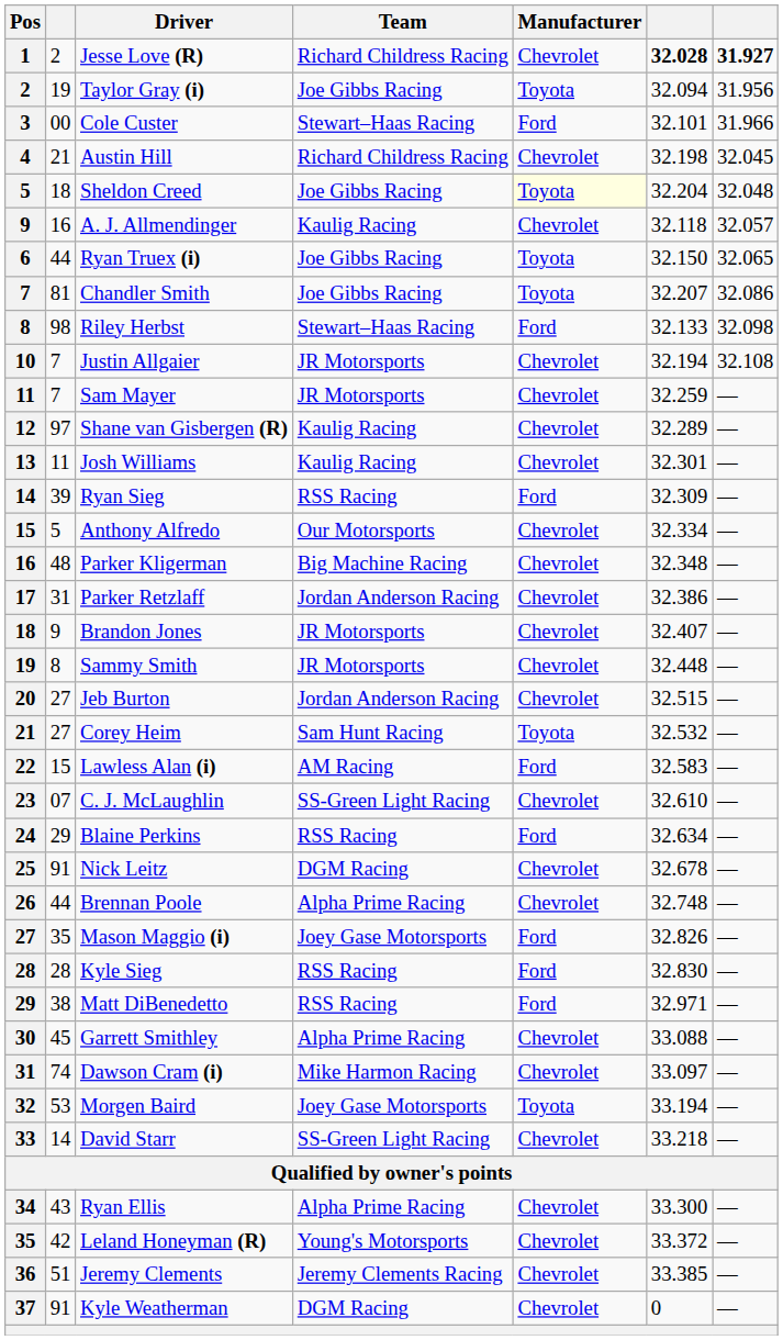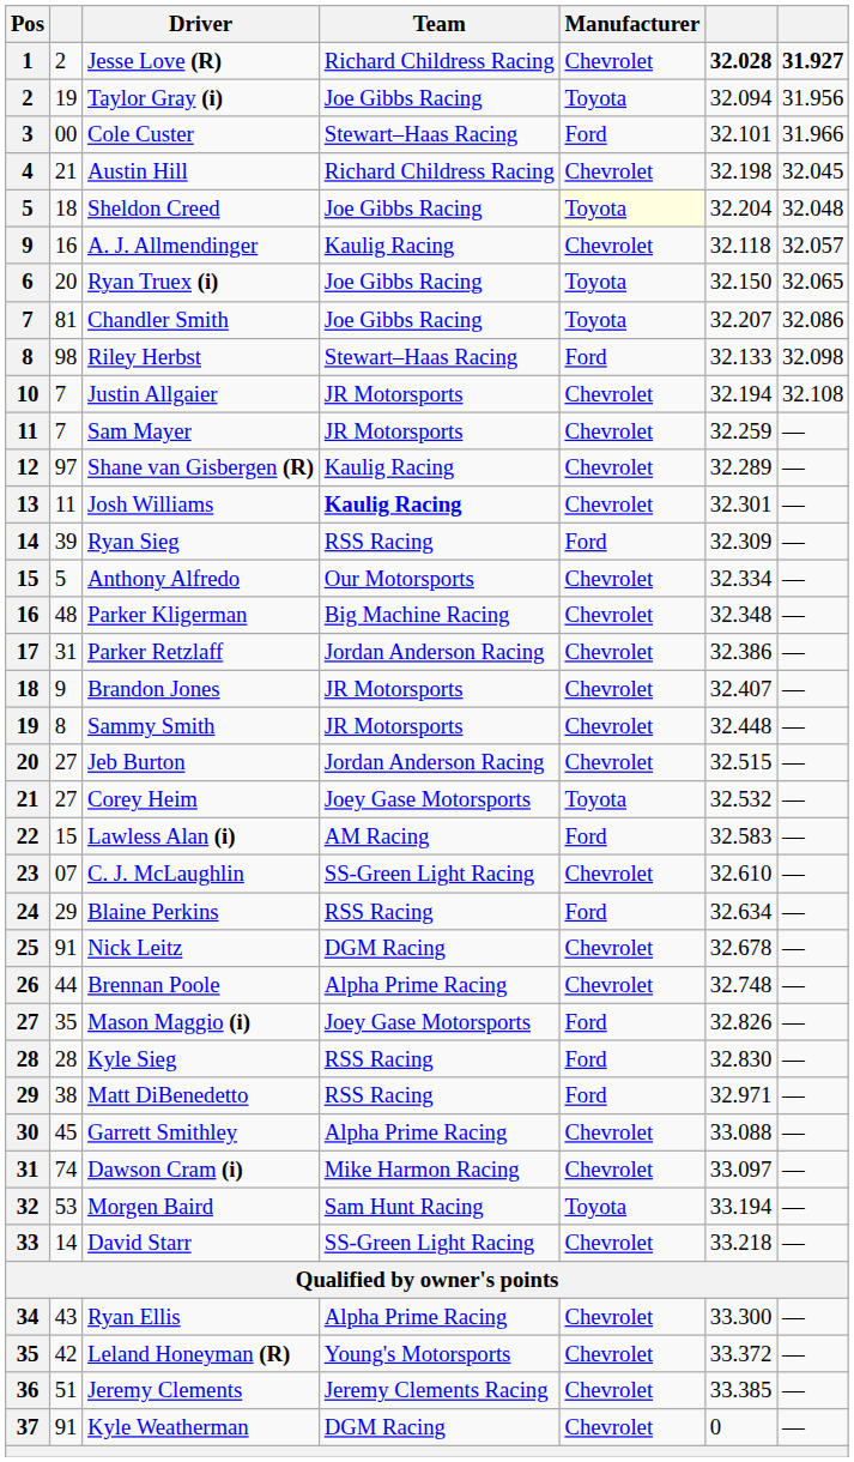Ryan Truex (i) | column 2: 44 -> 20
Josh Williams | Team: normal -> bold
Corey Heim | Team: Sam Hunt Racing -> Joey Gase Motorsports
Morgen Baird | Team: Joey Gase Motorsports -> Sam Hunt Racing
